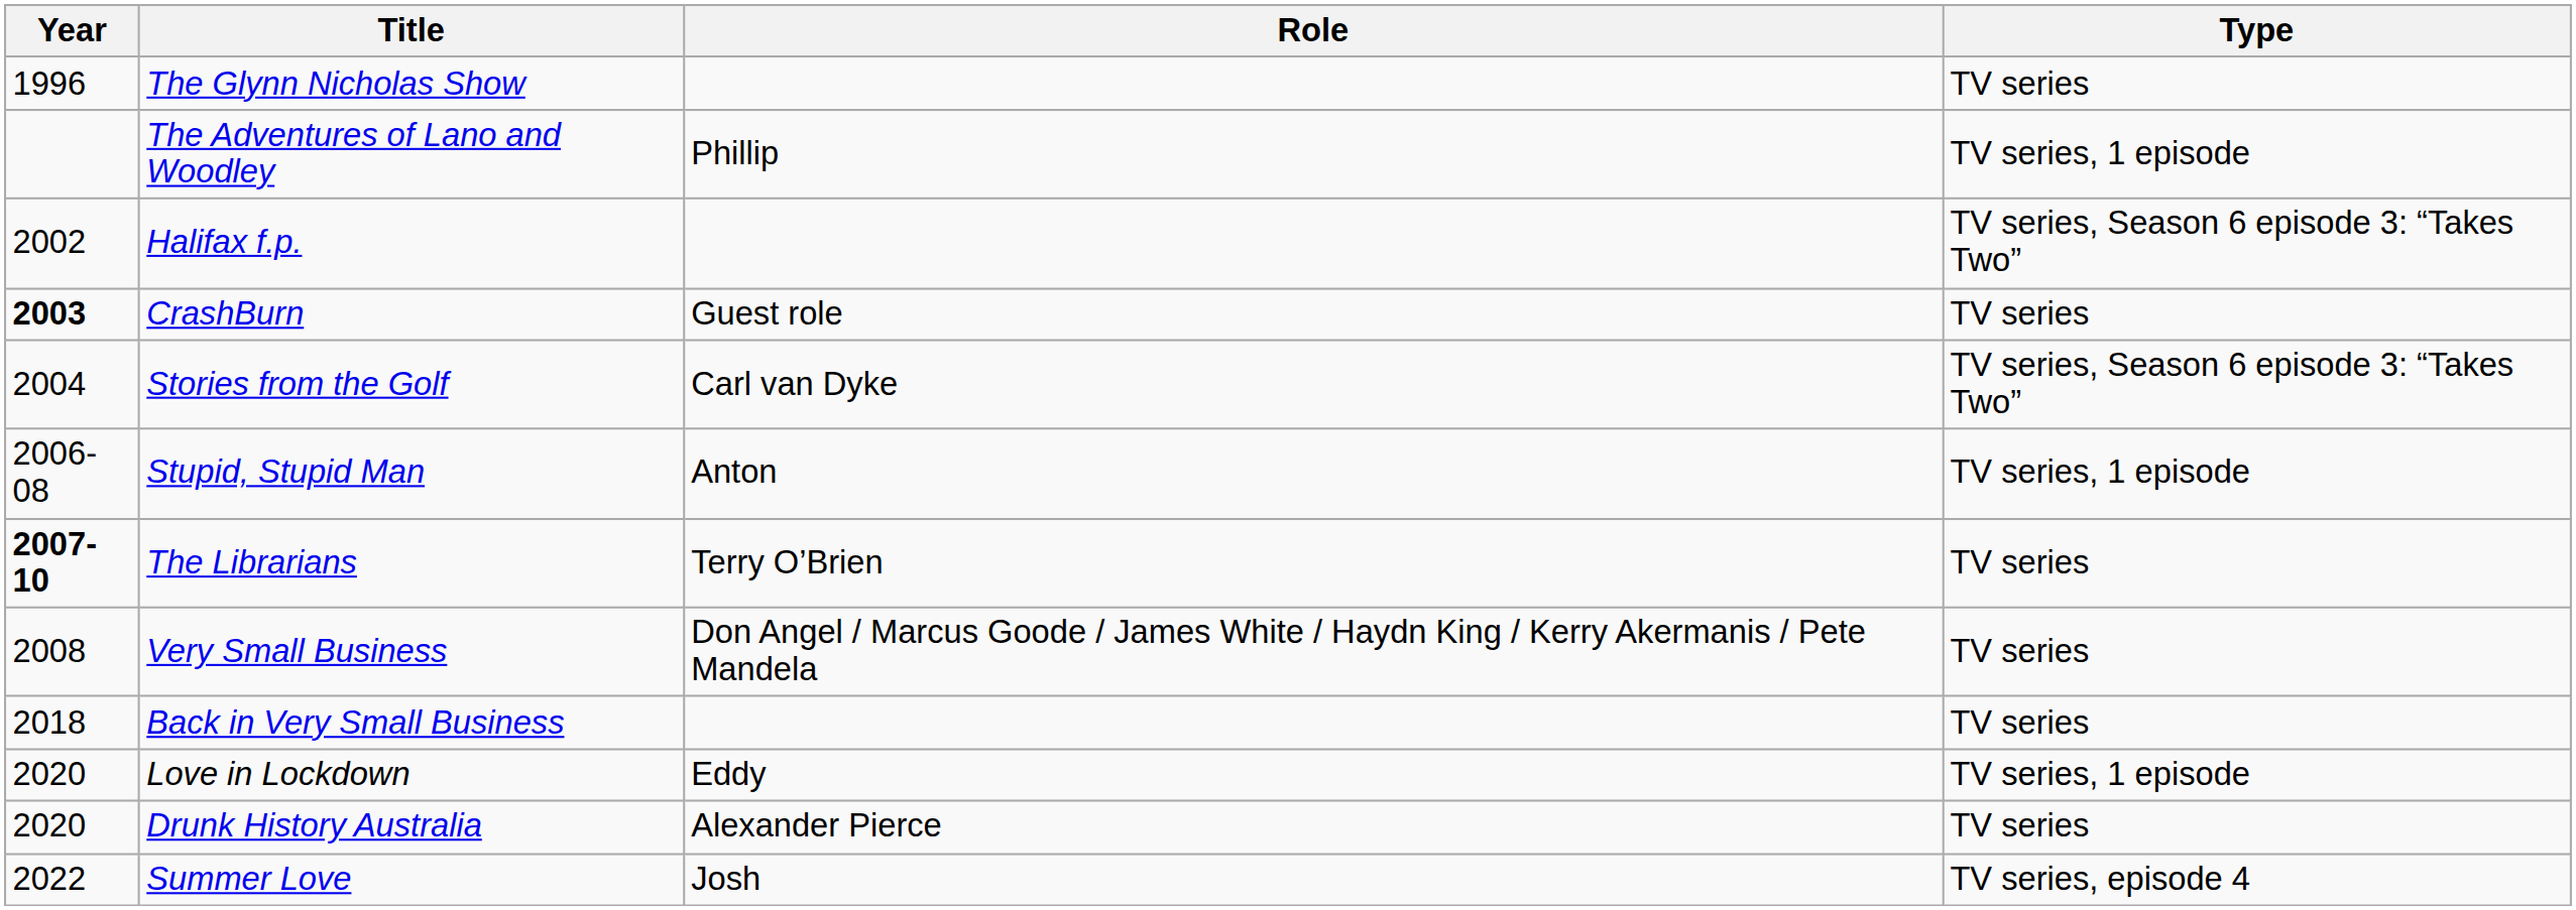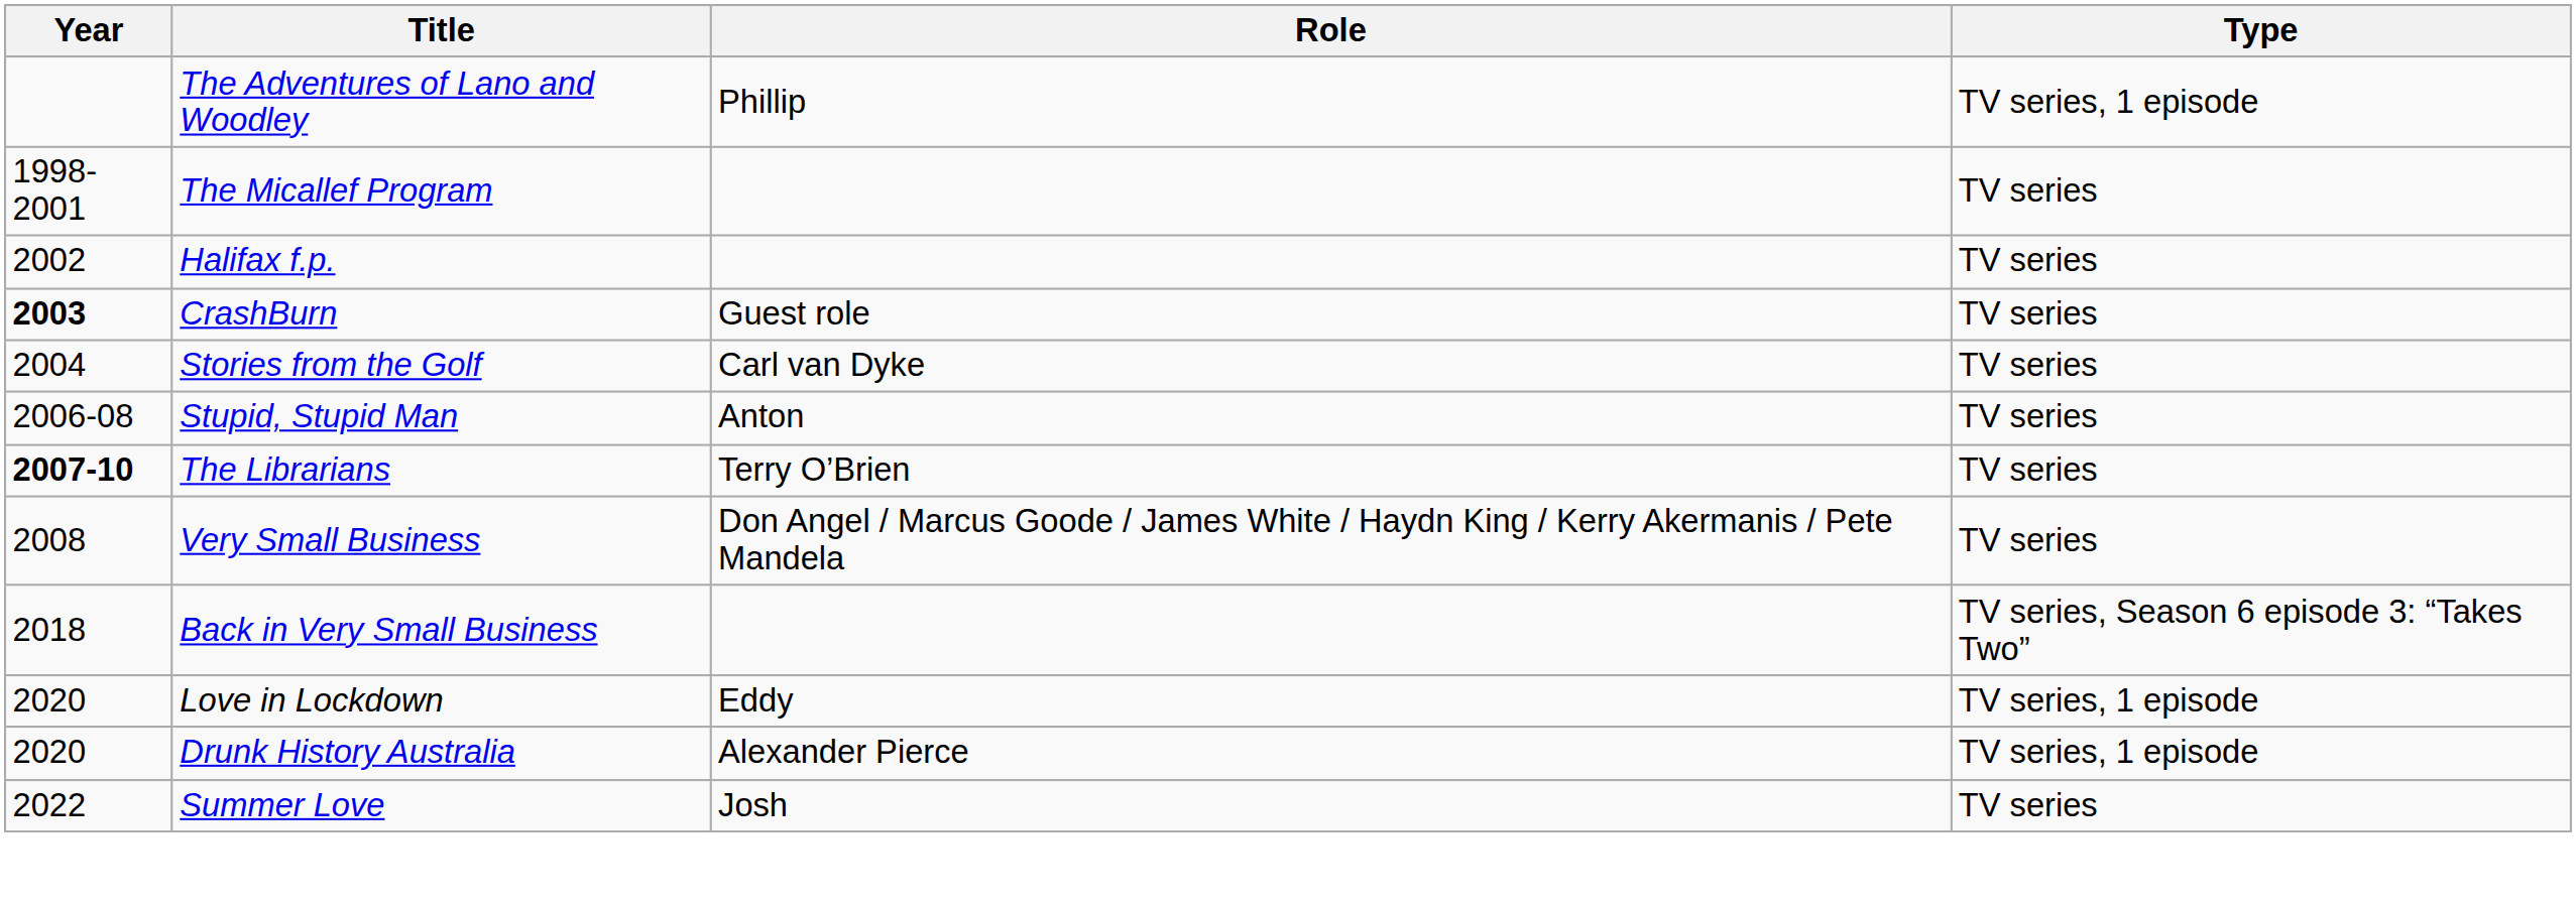- row: 1996 | The Glynn Nicholas Show | TV series
+ row: 1998-2001 | The Micallef Program | TV series
Halifax f.p. | Type: TV series, Season 6 episode 3: “Takes Two” -> TV series
Stories from the Golf | Type: TV series, Season 6 episode 3: “Takes Two” -> TV series
Stupid, Stupid Man | Type: TV series, 1 episode -> TV series
Back in Very Small Business | Type: TV series -> TV series, Season 6 episode 3: “Takes Two”
Drunk History Australia | Type: TV series -> TV series, 1 episode
Summer Love | Type: TV series, episode 4 -> TV series
